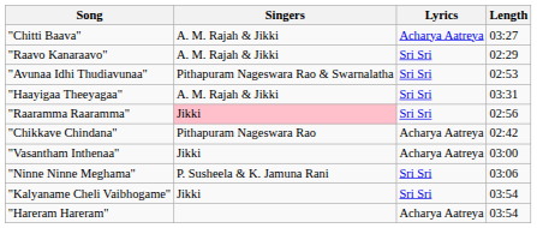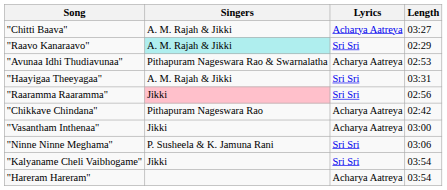"Raavo Kanaraavo" | Singers: no background -> paleturquoise background
"Avunaa Idhi Thudiavunaa" | Lyrics: Sri Sri -> Acharya Aatreya
